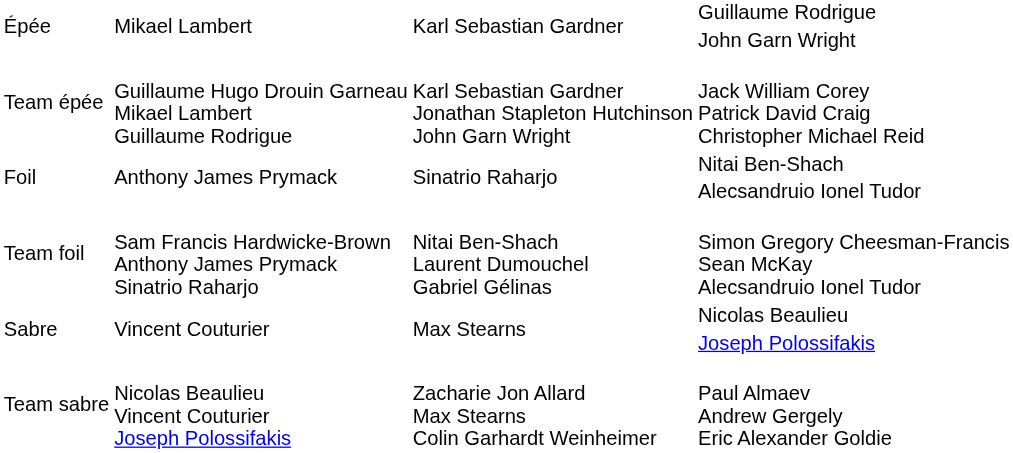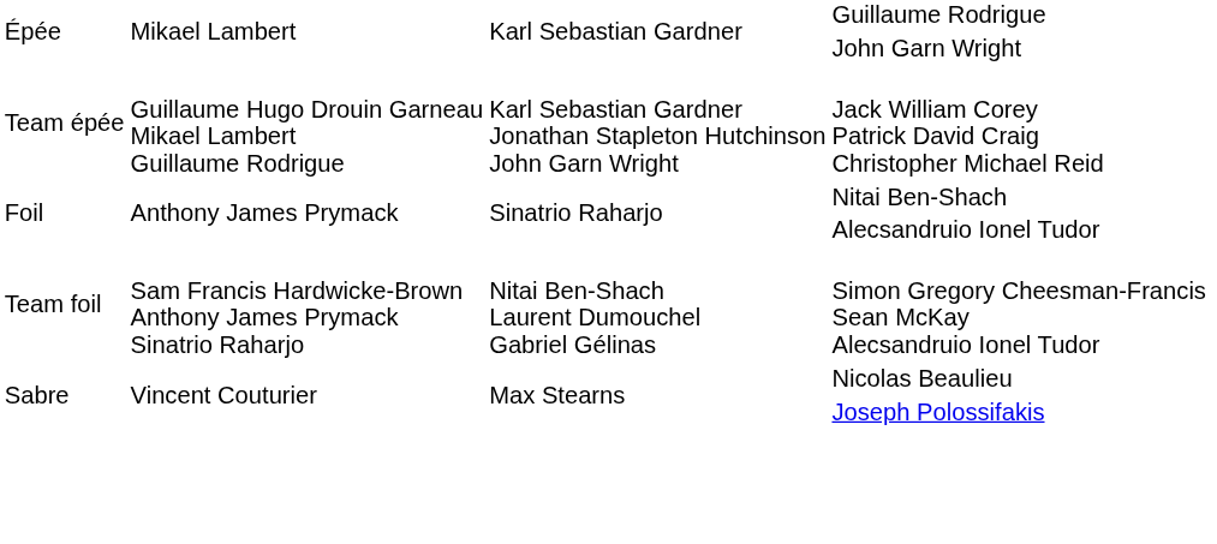- row: Team sabre | Nicolas Beaulieu Vincent Couturier Joseph Polossifakis | Zacharie Jon Allard Max Stearns Colin Garhardt Weinheimer | Paul Almaev Andrew Gergely Eric Alexander Goldie
